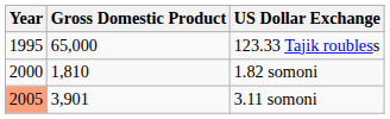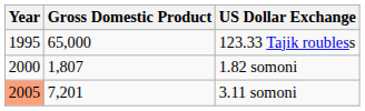1.82 somoni | Gross Domestic Product: 1,810 -> 1,807
3.11 somoni | Gross Domestic Product: 3,901 -> 7,201
